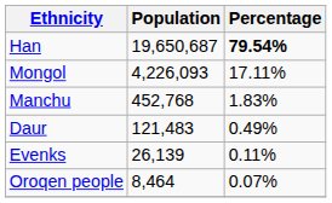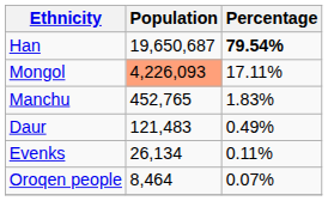Mongol | Population: no background -> lightsalmon background
Manchu | Population: 452,768 -> 452,765
Evenks | Population: 26,139 -> 26,134
